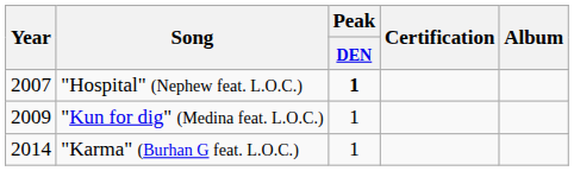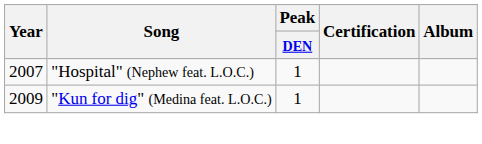"Hospital" (Nephew feat. L.O.C.) | Peak / DEN: bold -> normal
- row: 2014 | "Karma" (Burhan G feat. L.O.C.) | 1
